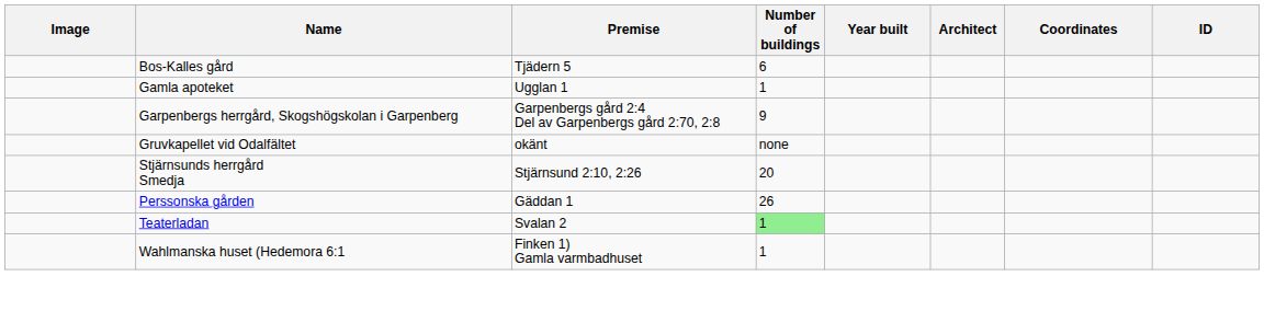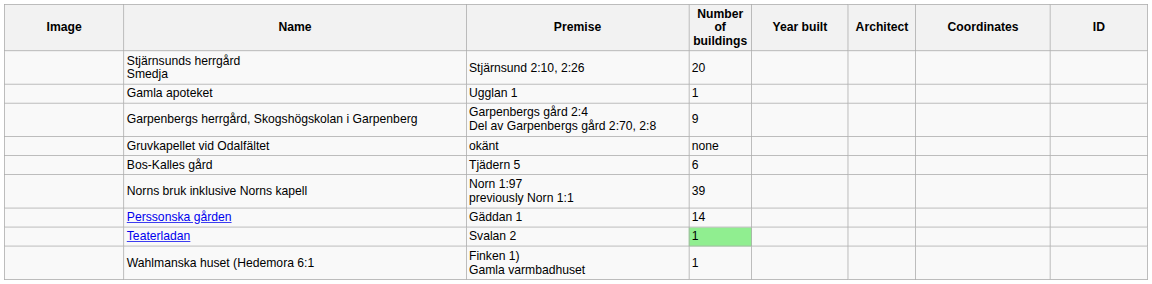rows swapped: Bos-Kalles gård <-> Stjärnsunds herrgård Smedja
+ row: Norns bruk inklusive Norns kapell | Norn 1:97 previously Norn 1:1 | 39
Perssonska gården | Number of buildings: 26 -> 14
